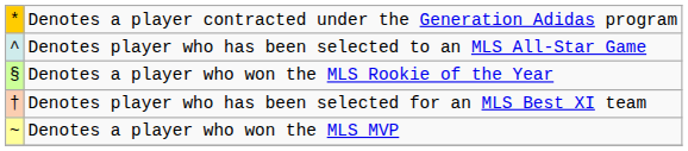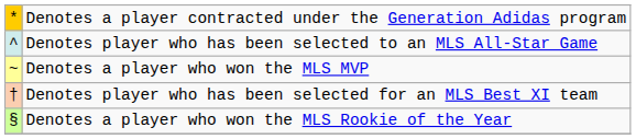rows swapped: Denotes a player who won the MLS Rookie of the Year <-> Denotes a player who won the MLS MVP
